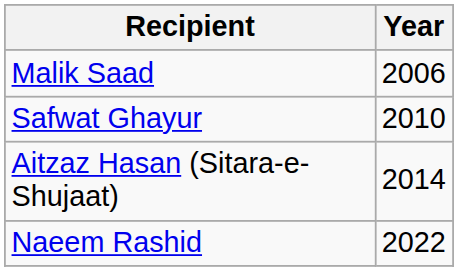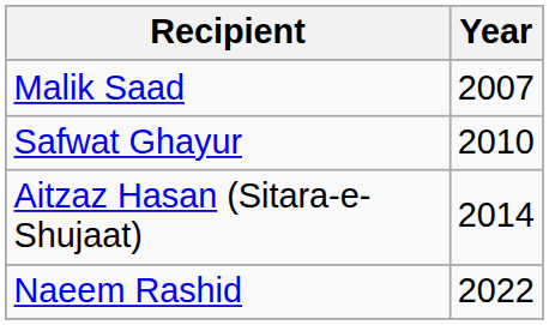Malik Saad | Year: 2006 -> 2007
